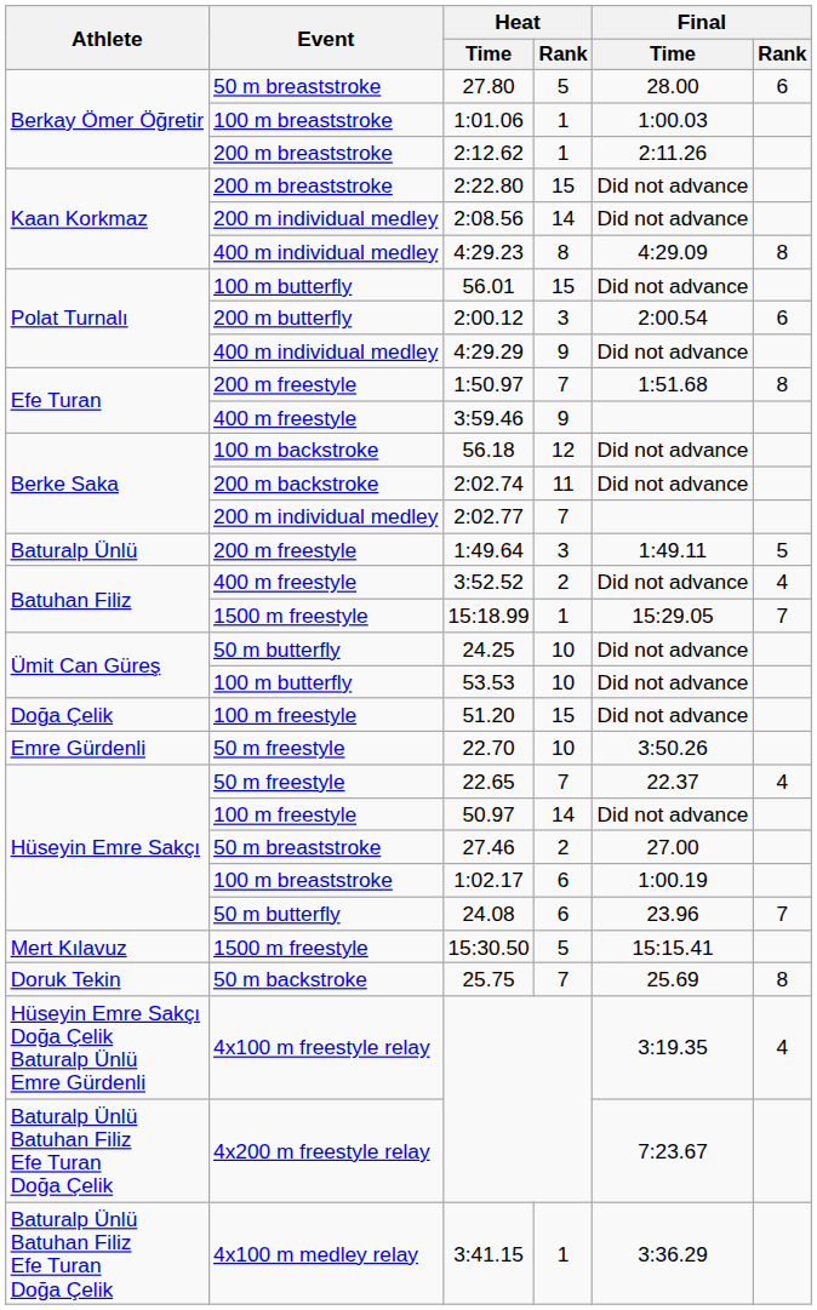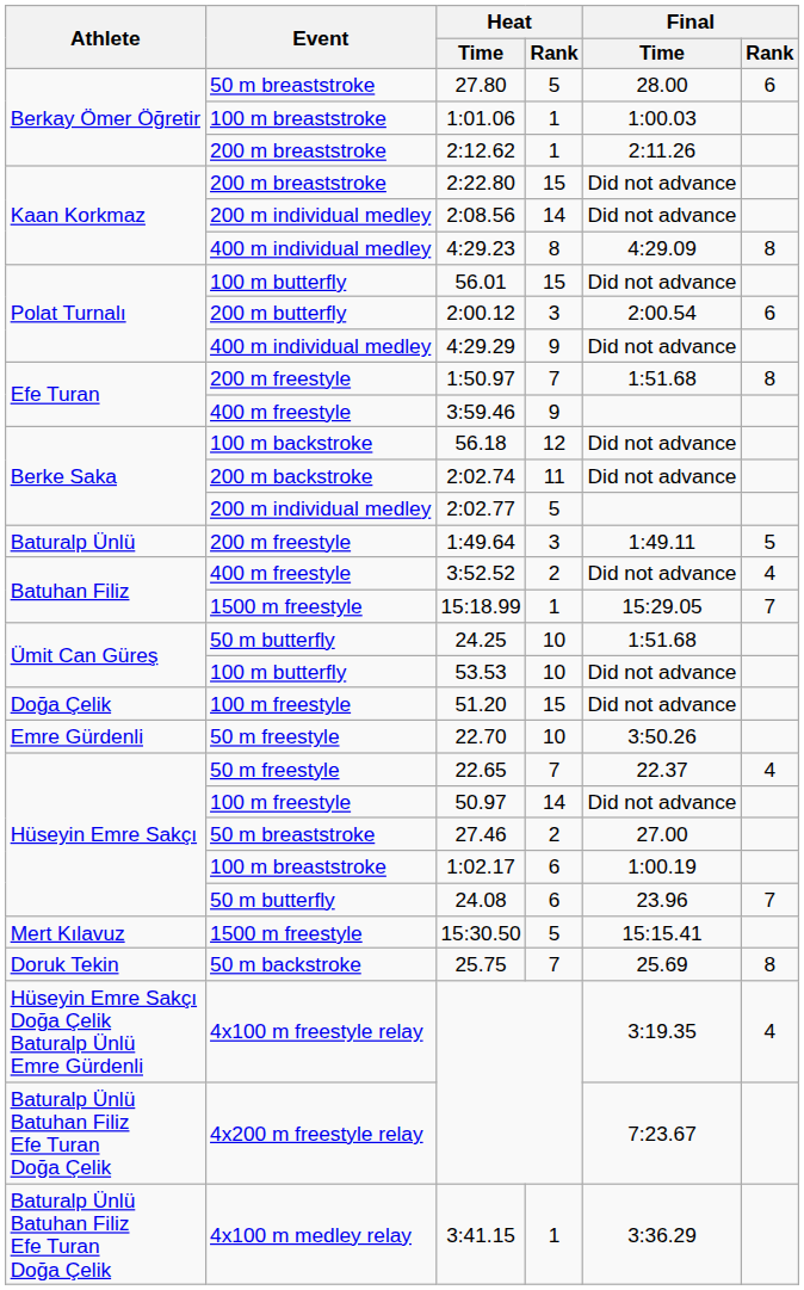2:02.77 | Heat / Rank: 7 -> 5
24.25 | Final / Time: Did not advance -> 1:51.68
